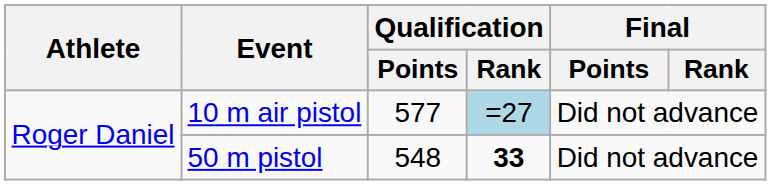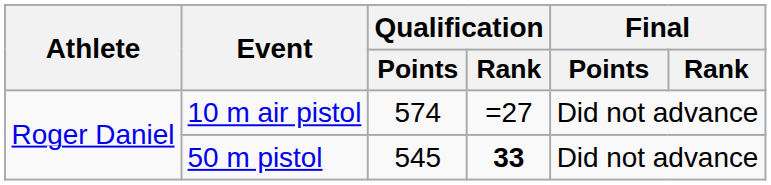10 m air pistol | Qualification / Points: 577 -> 574
10 m air pistol | Qualification / Rank: lightblue background -> no background
50 m pistol | Qualification / Points: 548 -> 545
